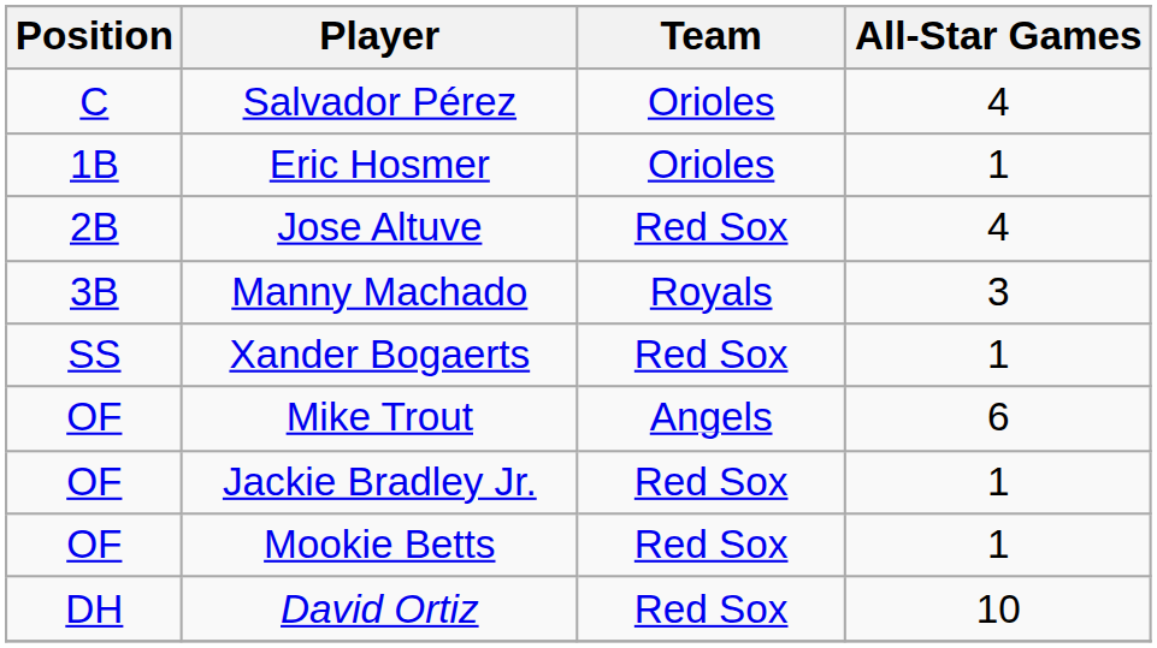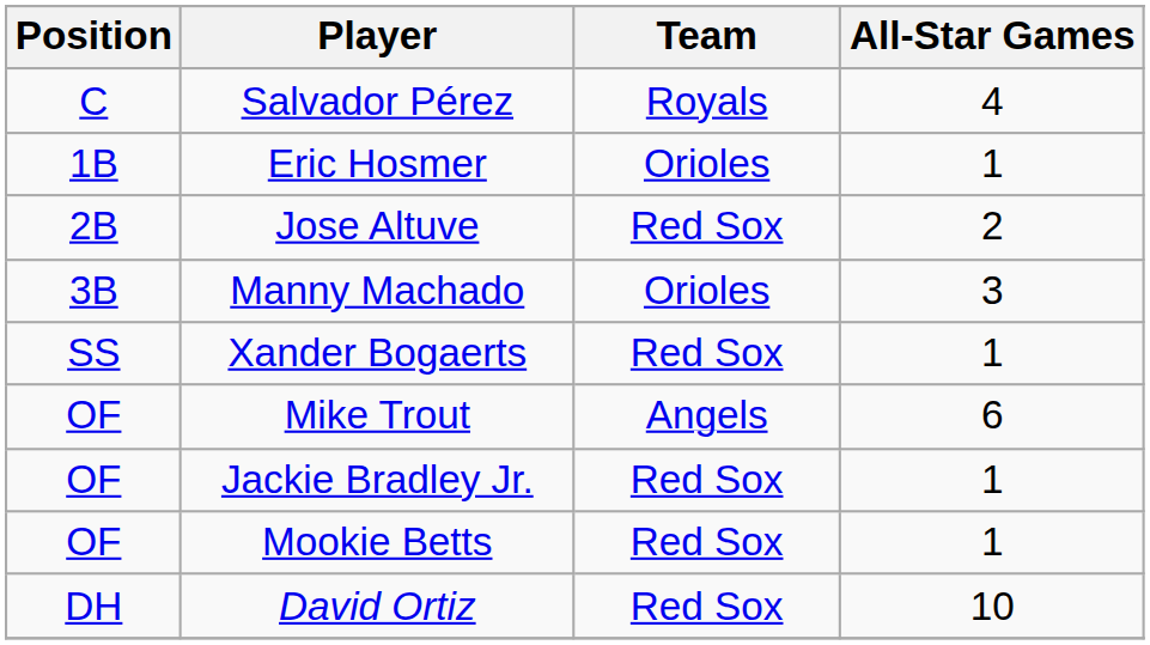Salvador Pérez | Team: Orioles -> Royals
Jose Altuve | All-Star Games: 4 -> 2
Manny Machado | Team: Royals -> Orioles
